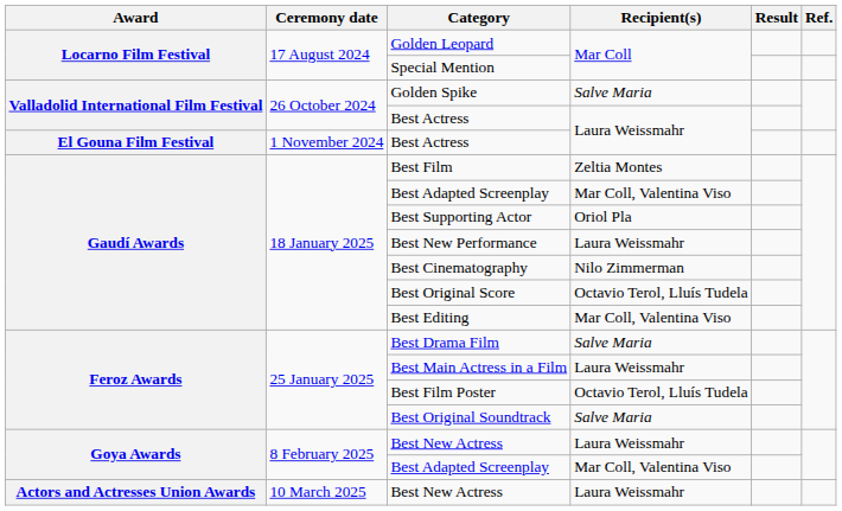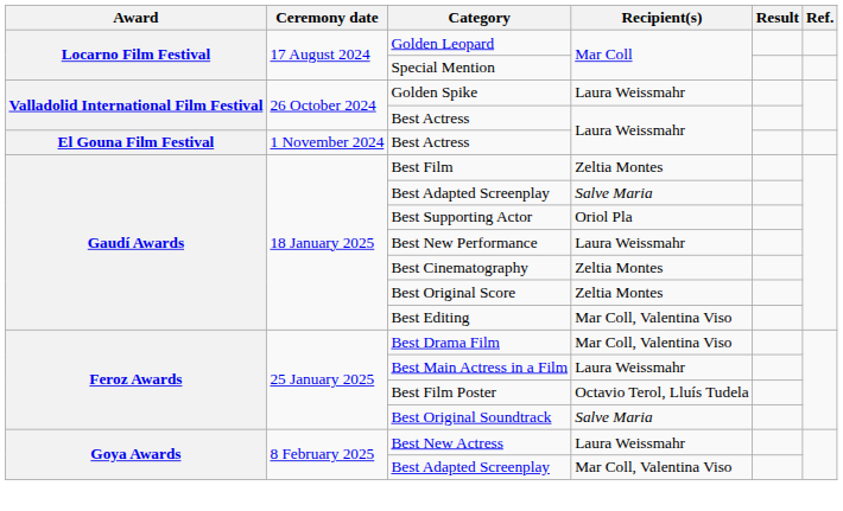Golden Spike | Recipient(s): Salve Maria -> Laura Weissmahr
Gaudí Awards / Best Adapted Screenplay | Recipient(s): Mar Coll, Valentina Viso -> Salve Maria
Best Cinematography | Recipient(s): Nilo Zimmerman -> Zeltia Montes
Best Original Score | Recipient(s): Octavio Terol, Lluís Tudela -> Zeltia Montes
Best Drama Film | Recipient(s): Salve Maria -> Mar Coll, Valentina Viso
- row: Actors and Actresses Union Awards | 10 March 2025 | Best New Actress | Laura Weissmahr
